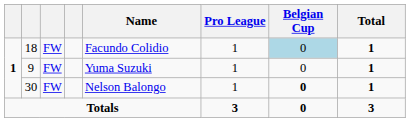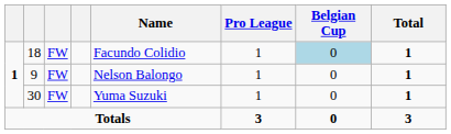9 | Name: Yuma Suzuki -> Nelson Balongo
30 | Name: Nelson Balongo -> Yuma Suzuki
30 | Belgian Cup: bold -> normal
